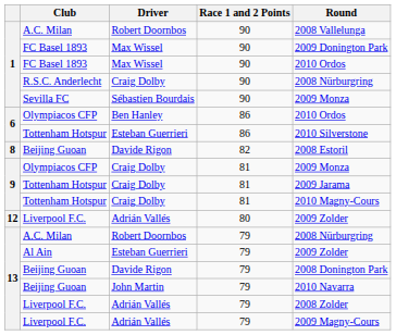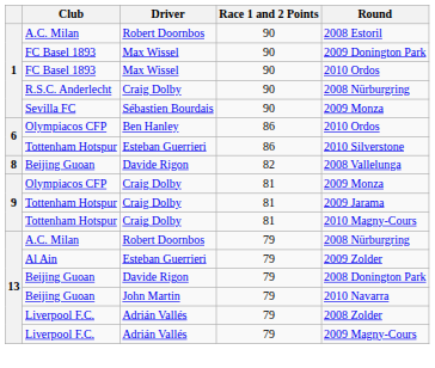1 / A.C. Milan | Round: 2008 Vallelunga -> 2008 Estoril
8 / Beijing Guoan | Round: 2008 Estoril -> 2008 Vallelunga
- row: 12 | Liverpool F.C. | Adrián Vallés | 80 | 2009 Zolder
